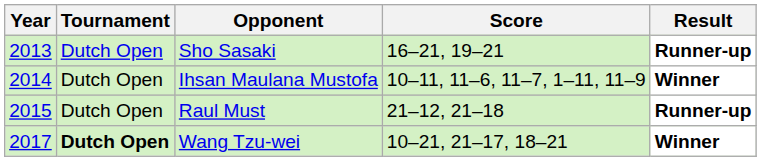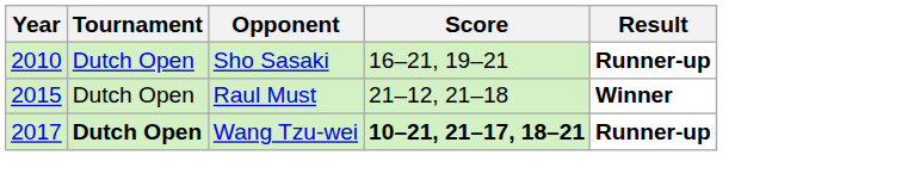Sho Sasaki | Year: 2013 -> 2010
- row: 2014 | Dutch Open | Ihsan Maulana Mustofa | 10–11, 11–6, 11–7, 1–11, 11–9 | Winner
Raul Must | Result: Runner-up -> Winner
Wang Tzu-wei | Score: normal -> bold
Wang Tzu-wei | Result: Winner -> Runner-up
